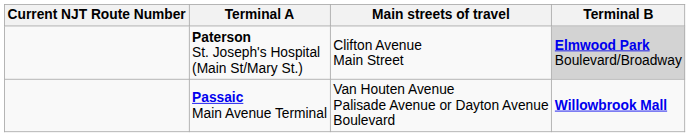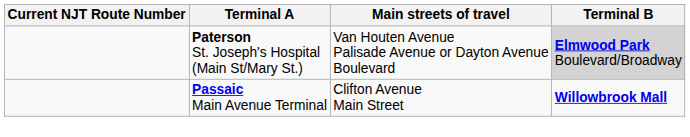Paterson St. Joseph's Hospital (Main St/Mary St.) | Main streets of travel: Clifton Avenue Main Street -> Van Houten Avenue Palisade Avenue or Dayton Avenue Boulevard
Passaic Main Avenue Terminal | Main streets of travel: Van Houten Avenue Palisade Avenue or Dayton Avenue Boulevard -> Clifton Avenue Main Street
